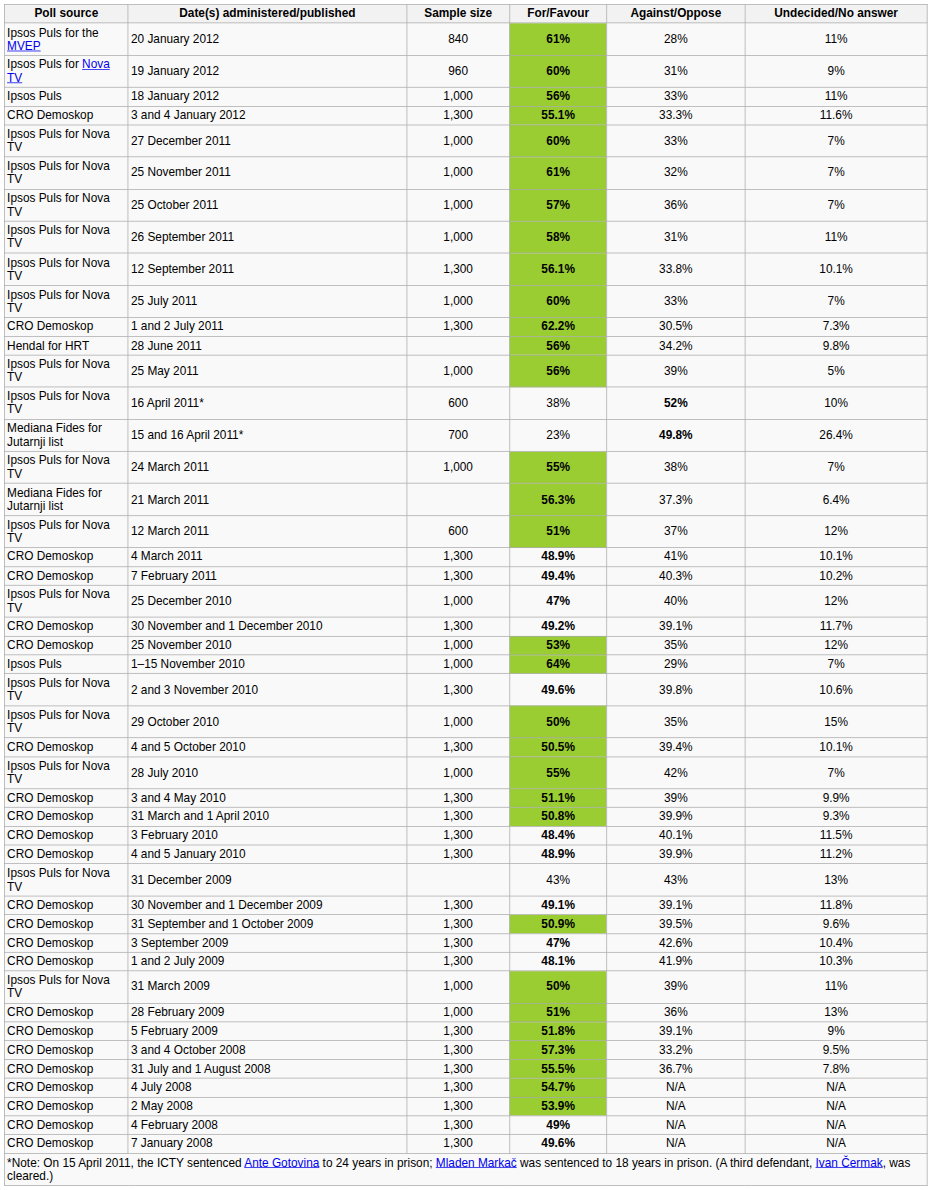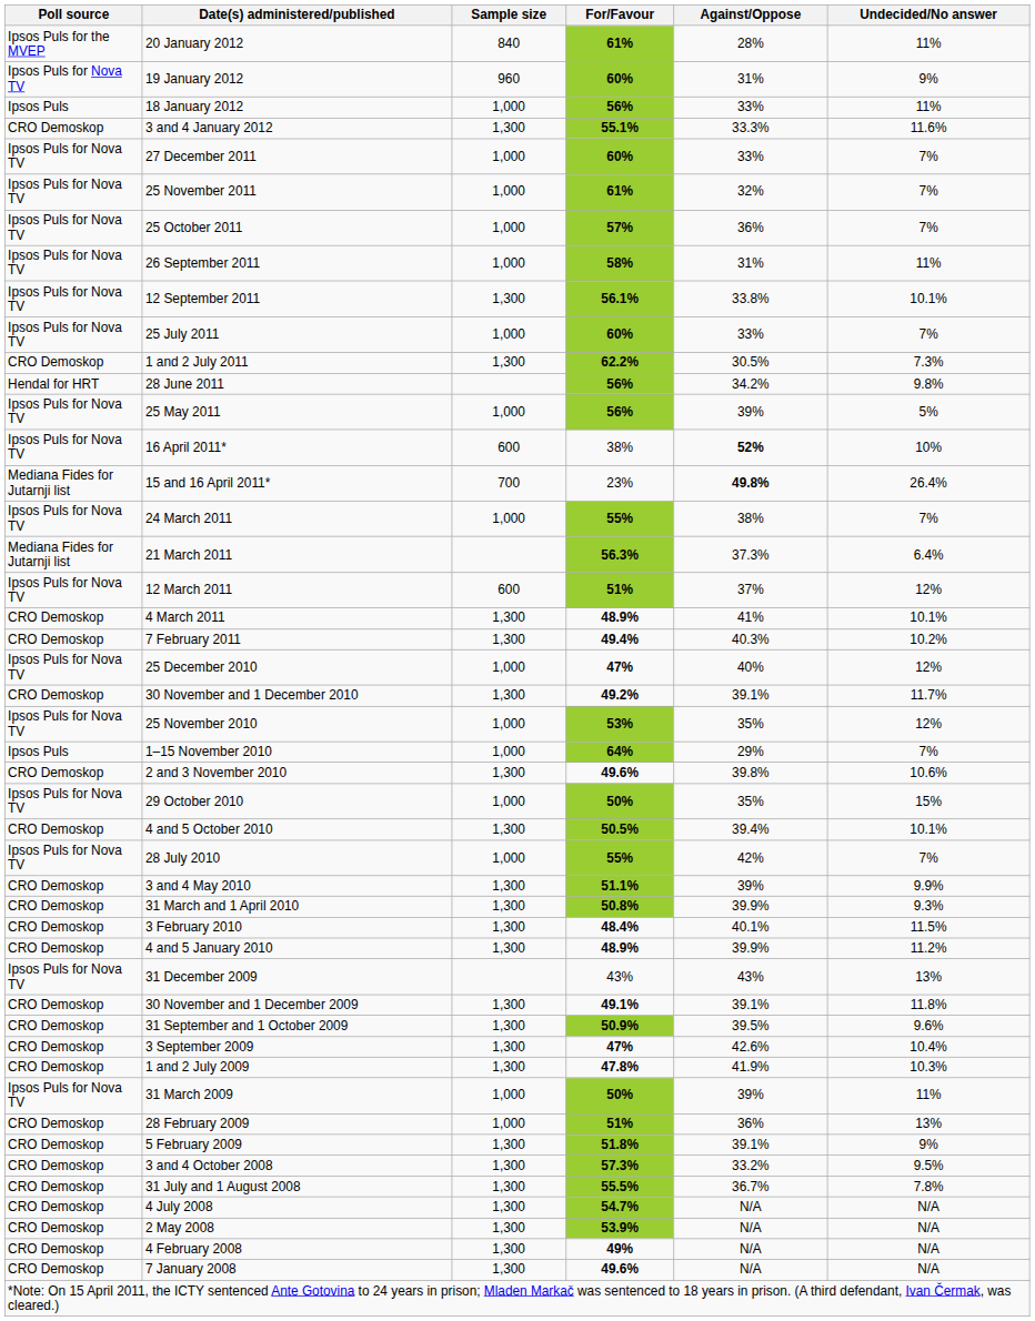25 November 2010 | Poll source: CRO Demoskop -> Ipsos Puls for Nova TV
2 and 3 November 2010 | Poll source: Ipsos Puls for Nova TV -> CRO Demoskop
1 and 2 July 2009 | For/Favour: 48.1% -> 47.8%
